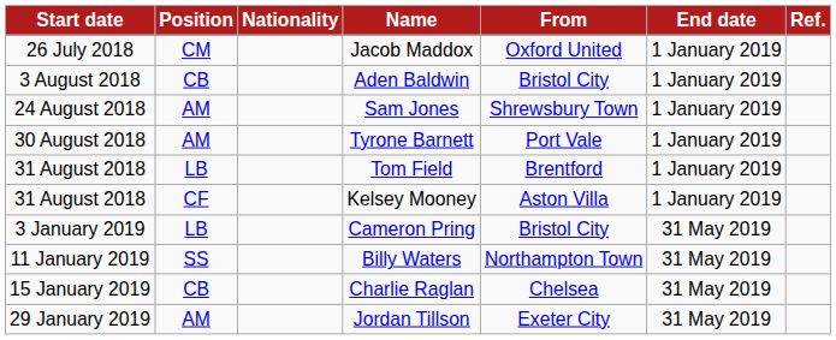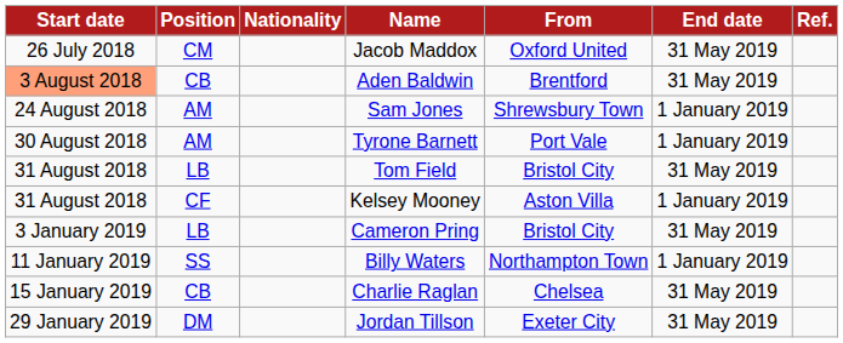Jacob Maddox | End date: 1 January 2019 -> 31 May 2019
Aden Baldwin | Start date: no background -> lightsalmon background
Aden Baldwin | From: Bristol City -> Brentford
Aden Baldwin | End date: 1 January 2019 -> 31 May 2019
Tom Field | From: Brentford -> Bristol City
Tom Field | End date: 1 January 2019 -> 31 May 2019
Billy Waters | End date: 31 May 2019 -> 1 January 2019
Jordan Tillson | Position: AM -> DM
